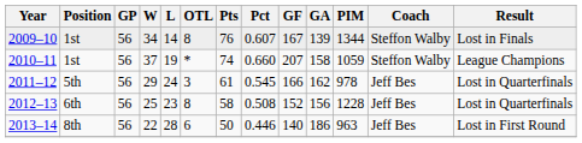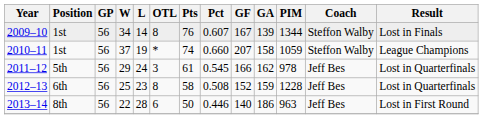2012–13 | GA: 156 -> 159
